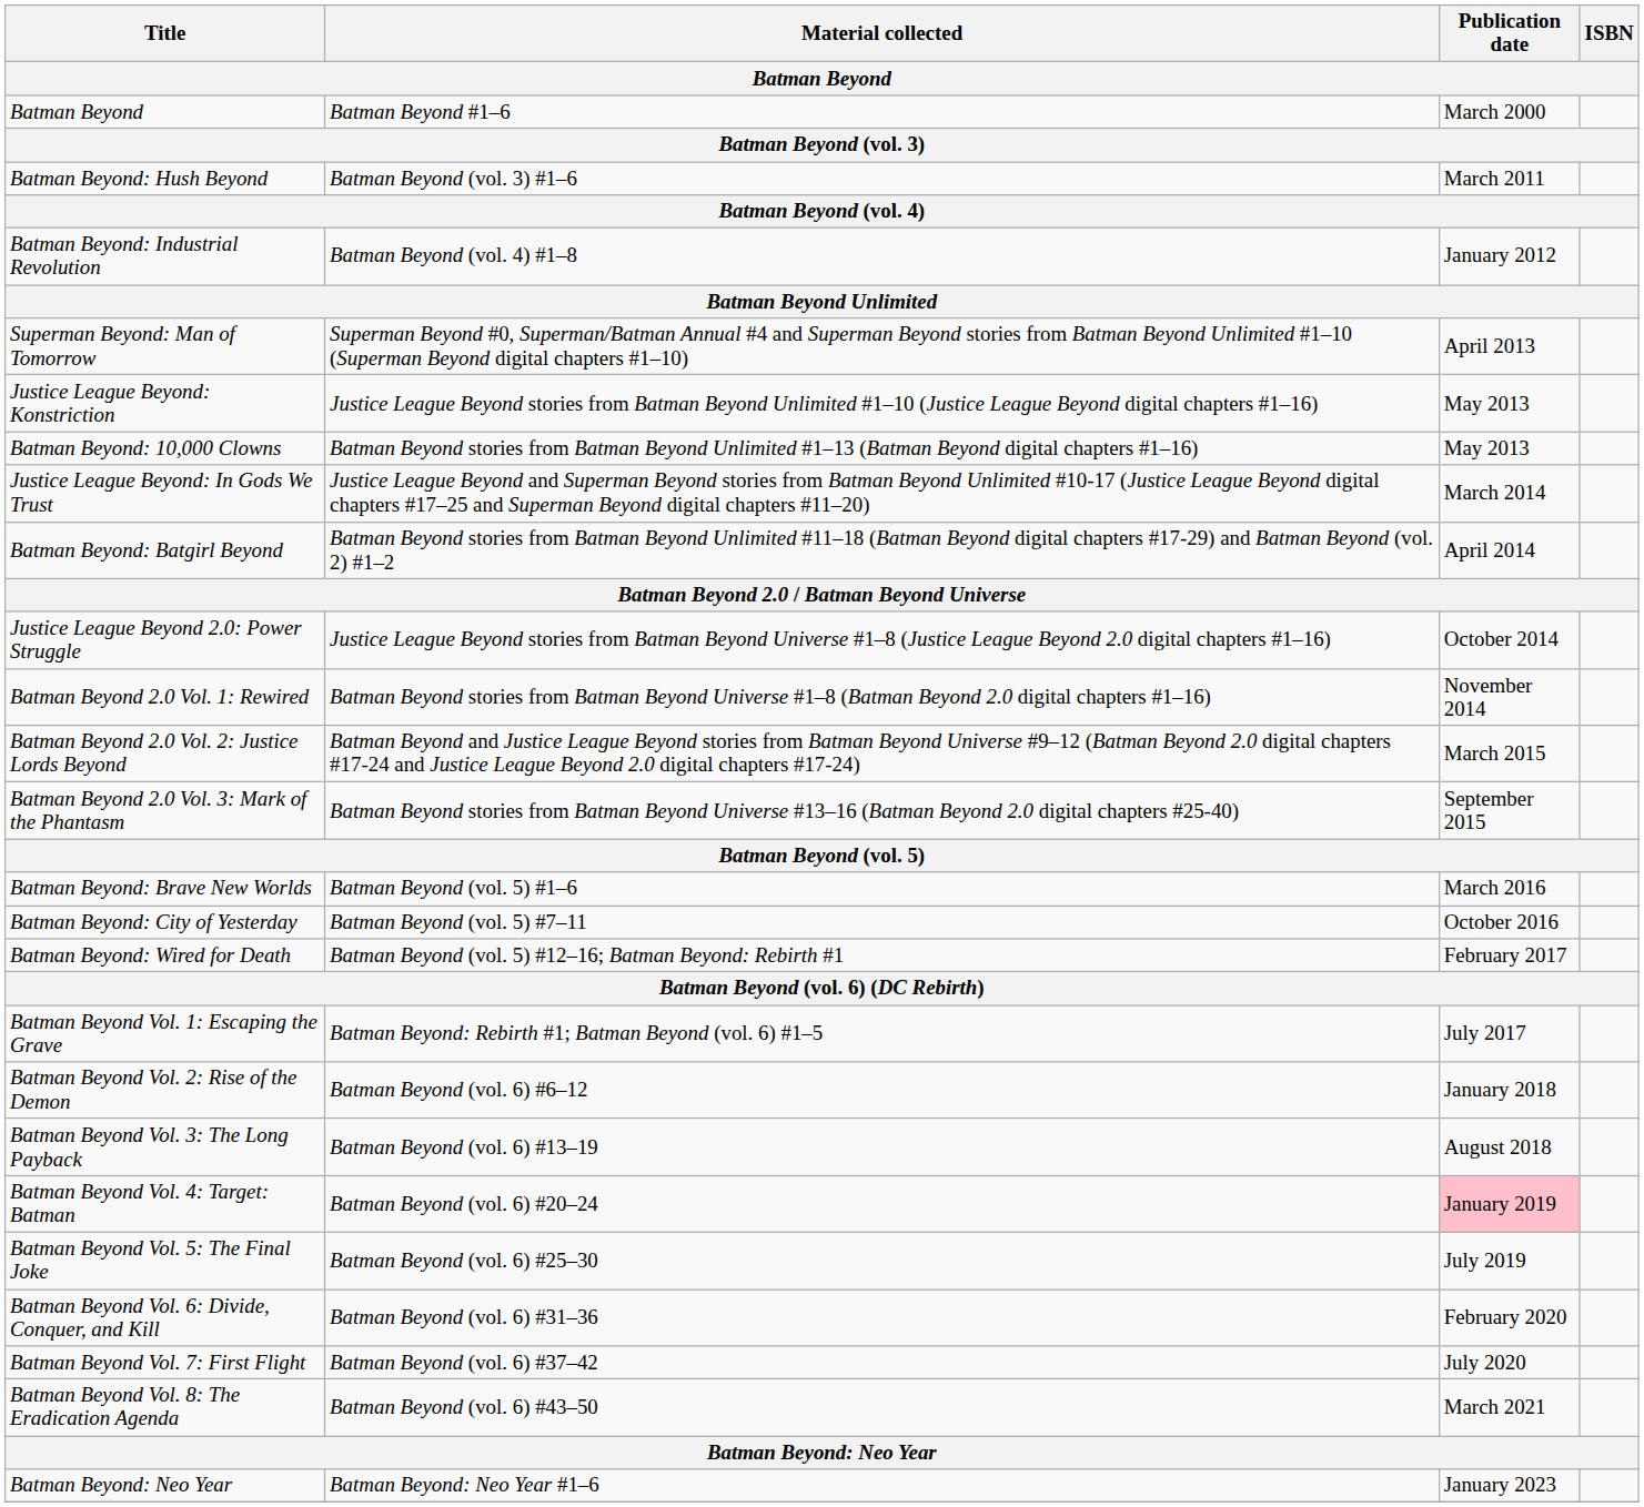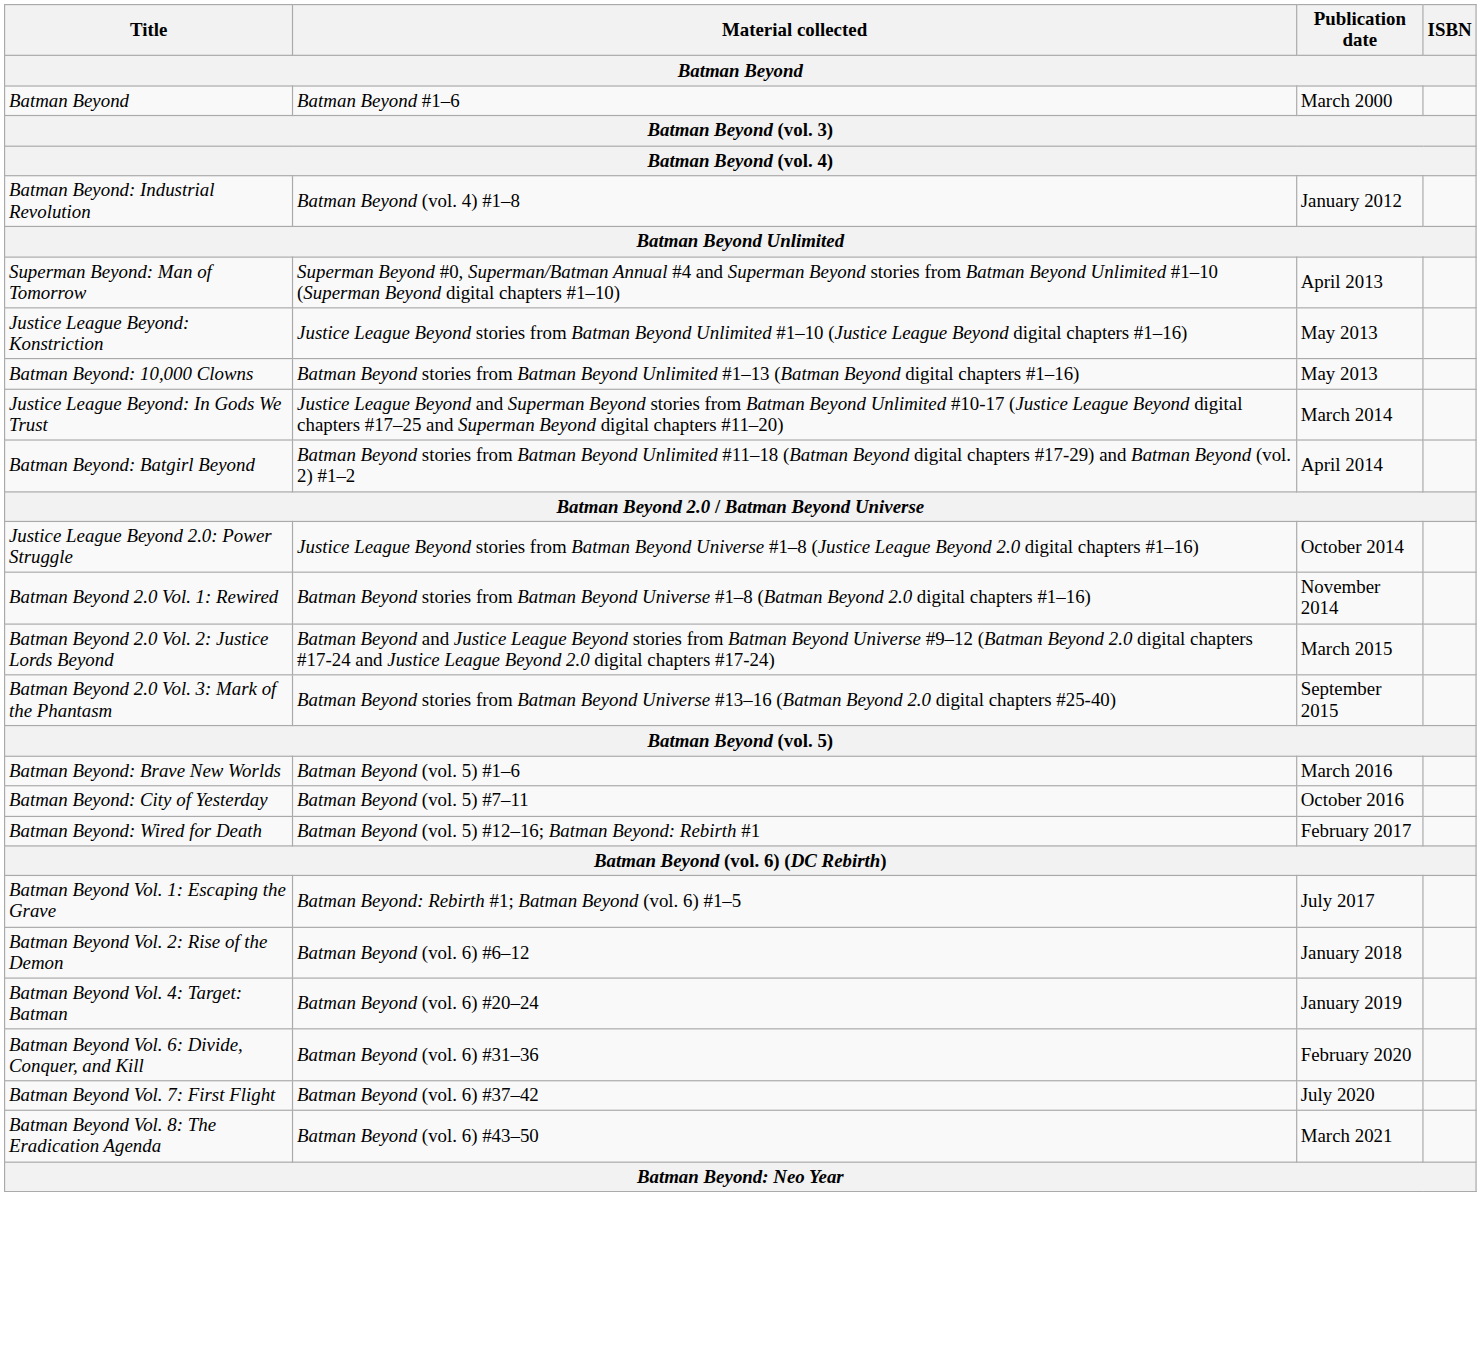- row: Batman Beyond: Hush Beyond | Batman Beyond (vol. 3) #1–6 | March 2011
- row: Batman Beyond Vol. 3: The Long Payback | Batman Beyond (vol. 6) #13–19 | August 2018
Batman Beyond Vol. 4: Target: Batman | Publication date: pink background -> no background
- row: Batman Beyond Vol. 5: The Final Joke | Batman Beyond (vol. 6) #25–30 | July 2019
- row: Batman Beyond: Neo Year | Batman Beyond: Neo Year #1–6 | January 2023
